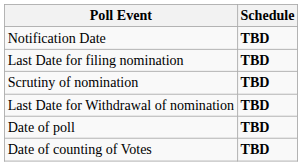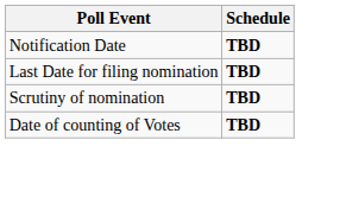- row: Last Date for Withdrawal of nomination | TBD
- row: Date of poll | TBD
